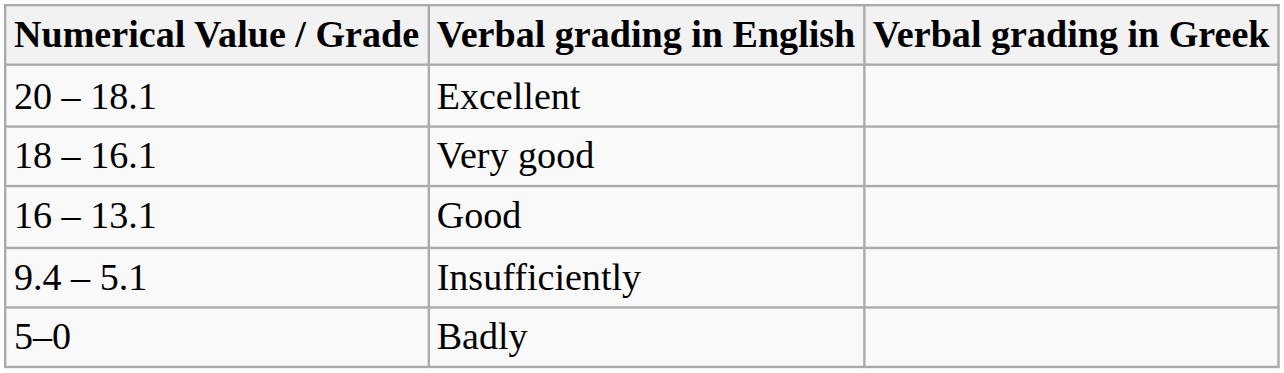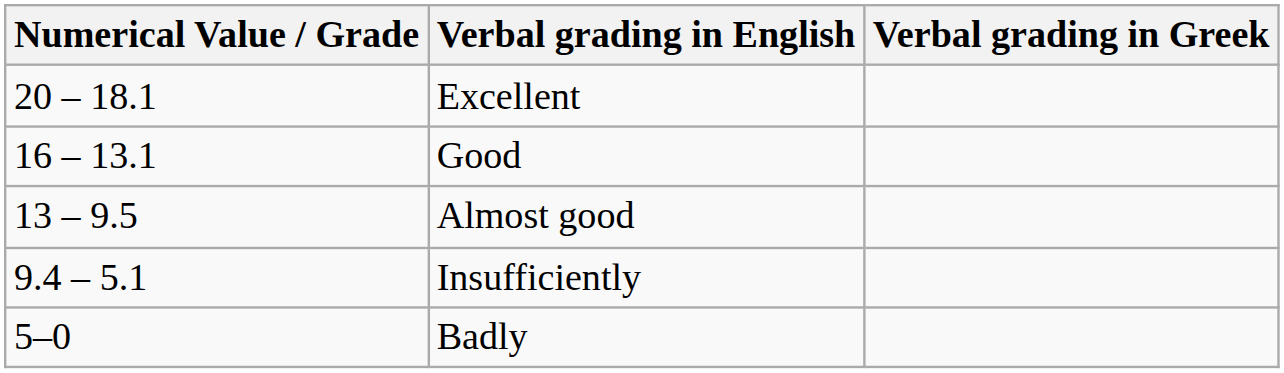- row: 18 – 16.1 | Very good
+ row: 13 – 9.5 | Αlmost good
